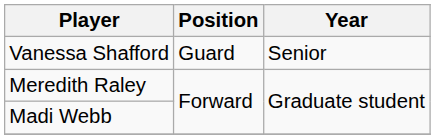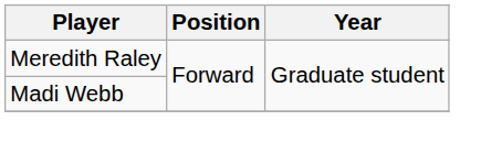- row: Vanessa Shafford | Guard | Senior
